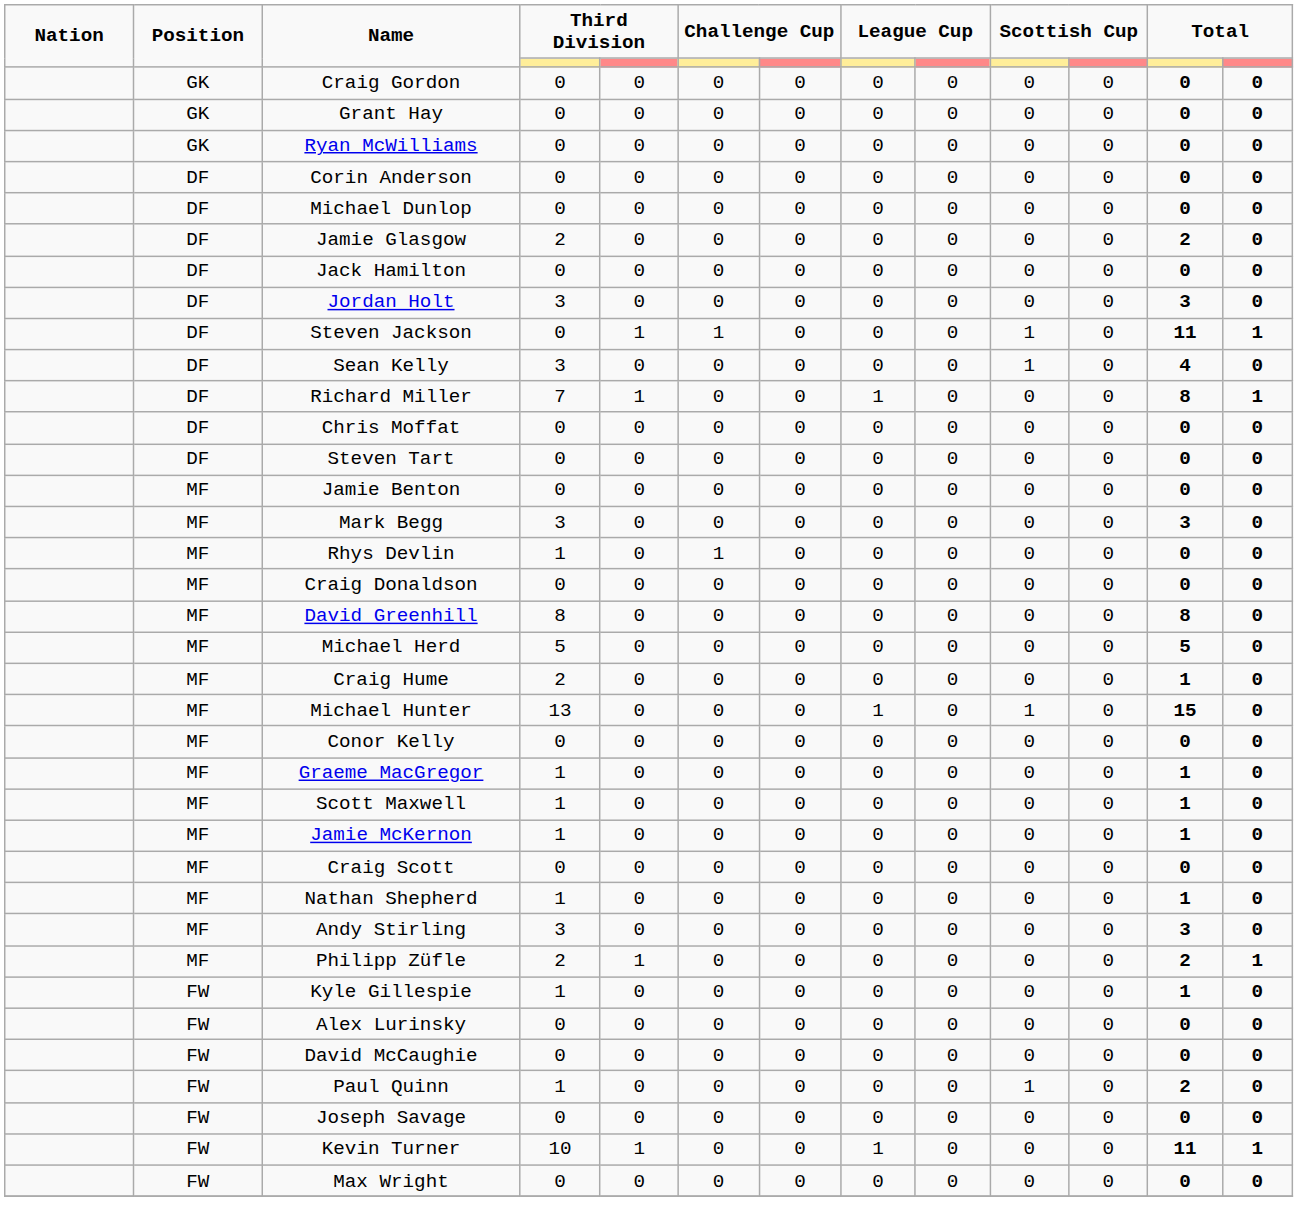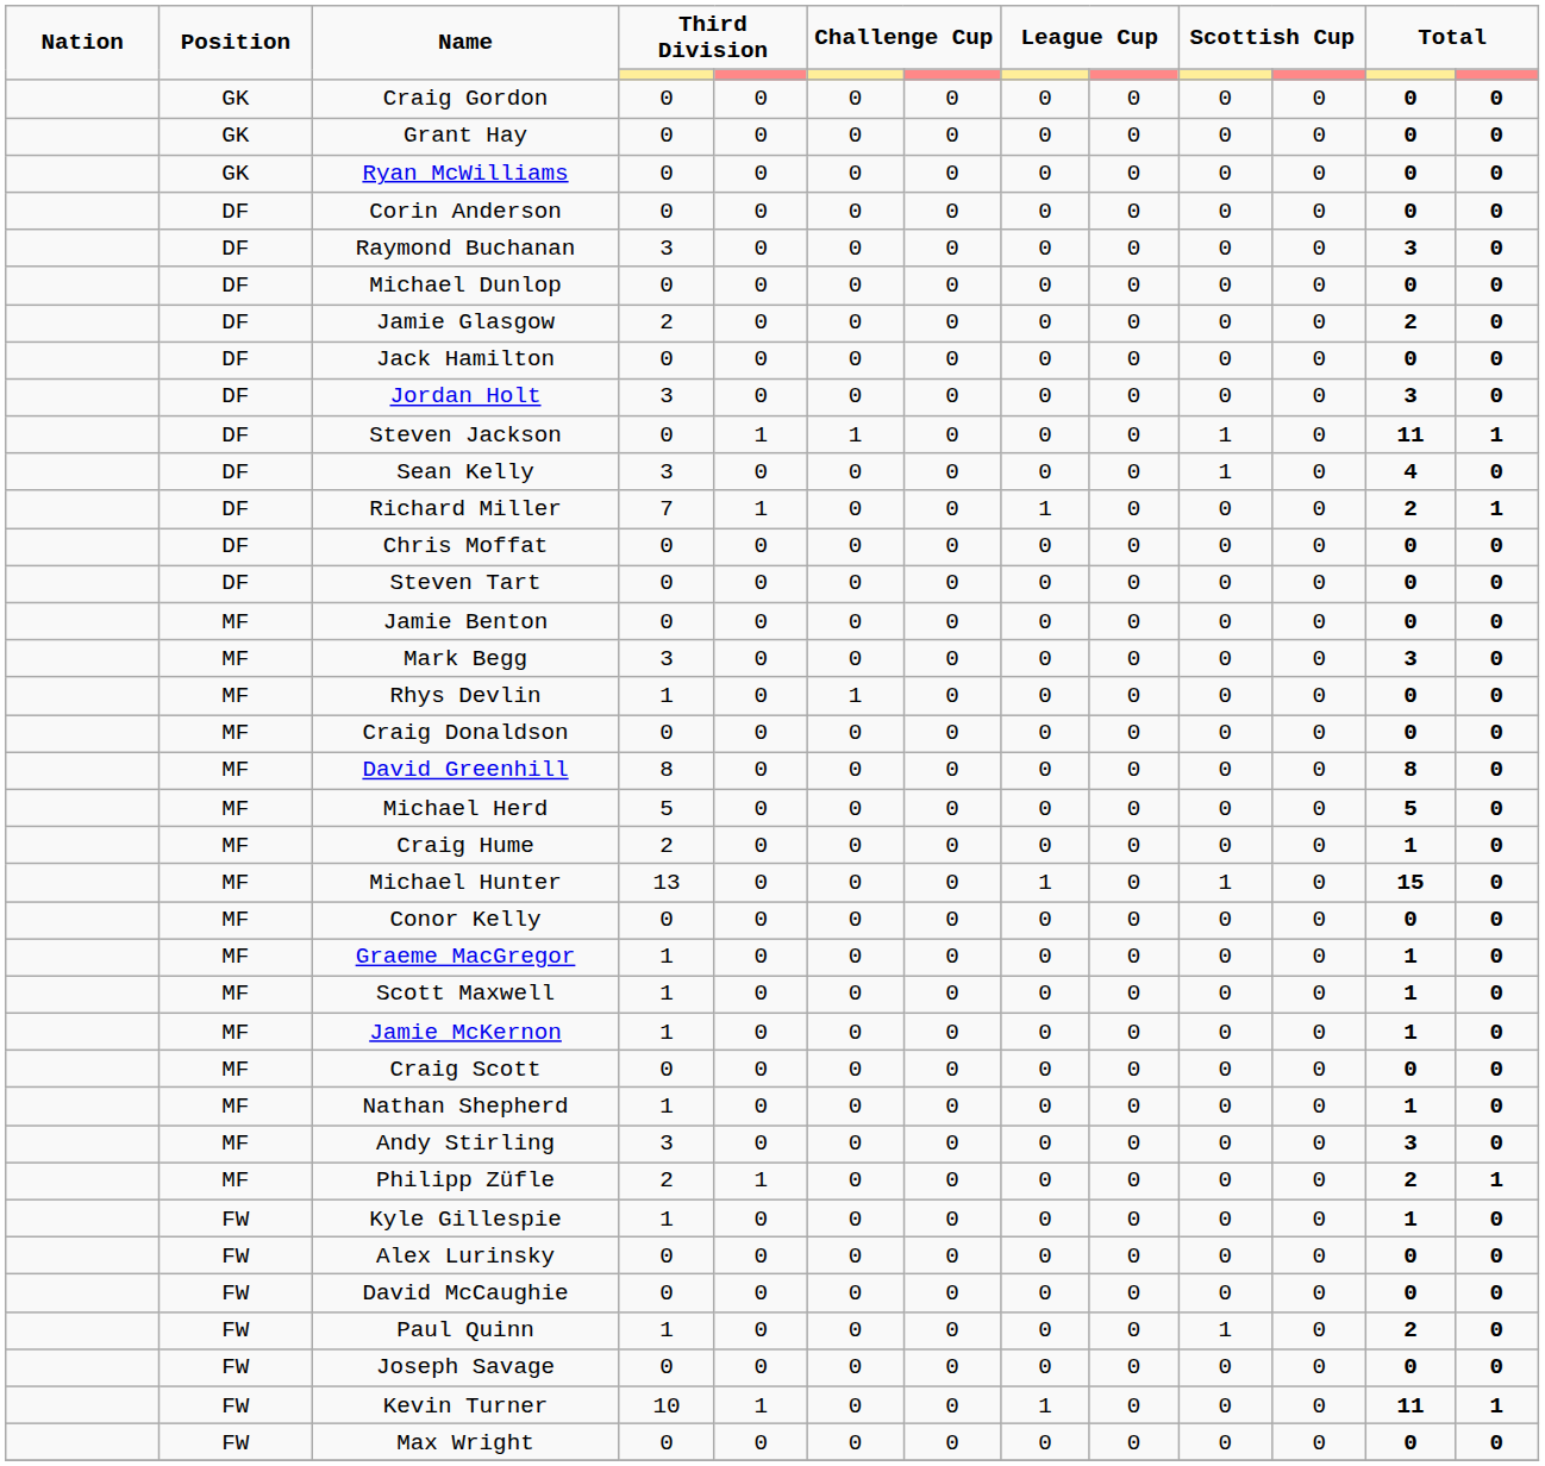+ row: DF | Raymond Buchanan | 3 | 0 | 0 | 0 | 0 | 0 | 0 | 0 | 3 | 0
Richard Miller | column 12: 8 -> 2
